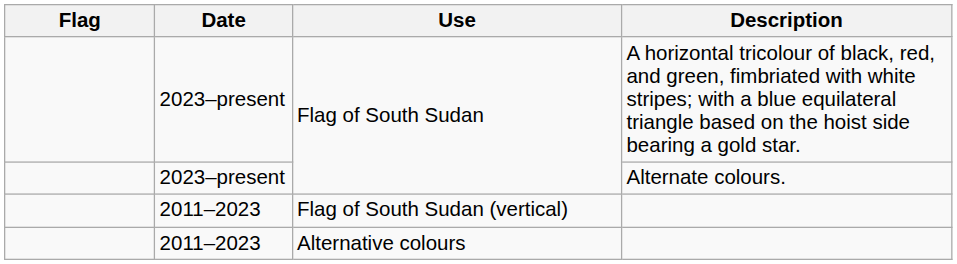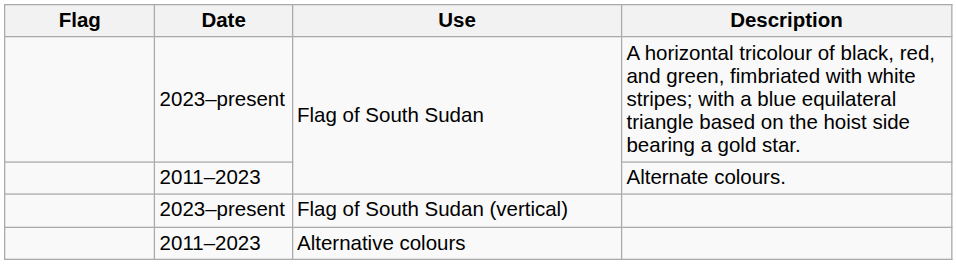Flag of South Sudan / Alternate colours. | Date: 2023–present -> 2011–2023
Flag of South Sudan (vertical) | Date: 2011–2023 -> 2023–present
